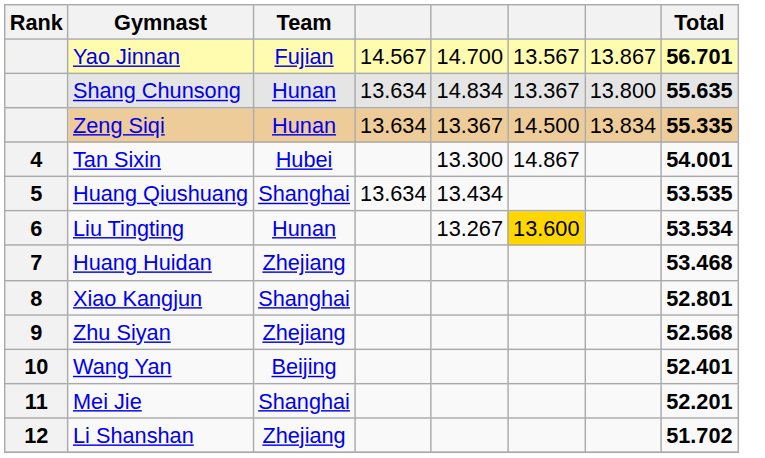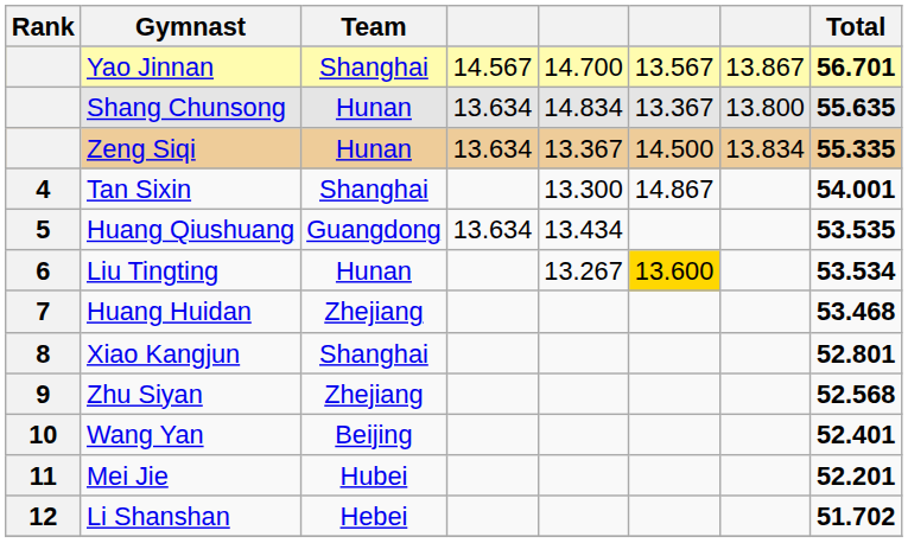Yao Jinnan | Team: Fujian -> Shanghai
Tan Sixin | Team: Hubei -> Shanghai
Huang Qiushuang | Team: Shanghai -> Guangdong
Mei Jie | Team: Shanghai -> Hubei
Li Shanshan | Team: Zhejiang -> Hebei
